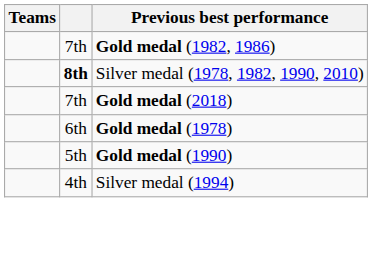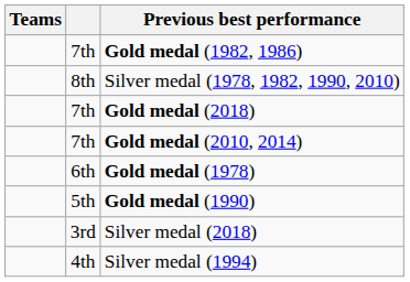Silver medal (1978, 1982, 1990, 2010) | column 2: bold -> normal
+ row: 7th | Gold medal (2010, 2014)
+ row: 3rd | Silver medal (2018)
